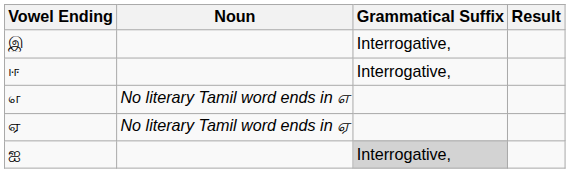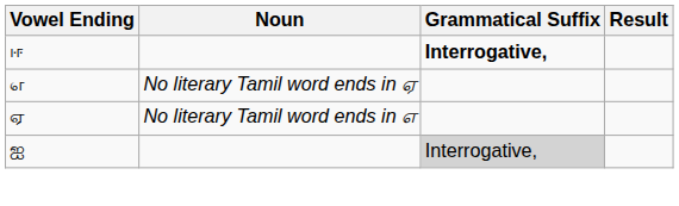- row: இ | Interrogative,
ஈ | Grammatical Suffix: normal -> bold
எ | Noun: No literary Tamil word ends in எ -> No literary Tamil word ends in ஏ
ஏ | Noun: No literary Tamil word ends in ஏ -> No literary Tamil word ends in எ
